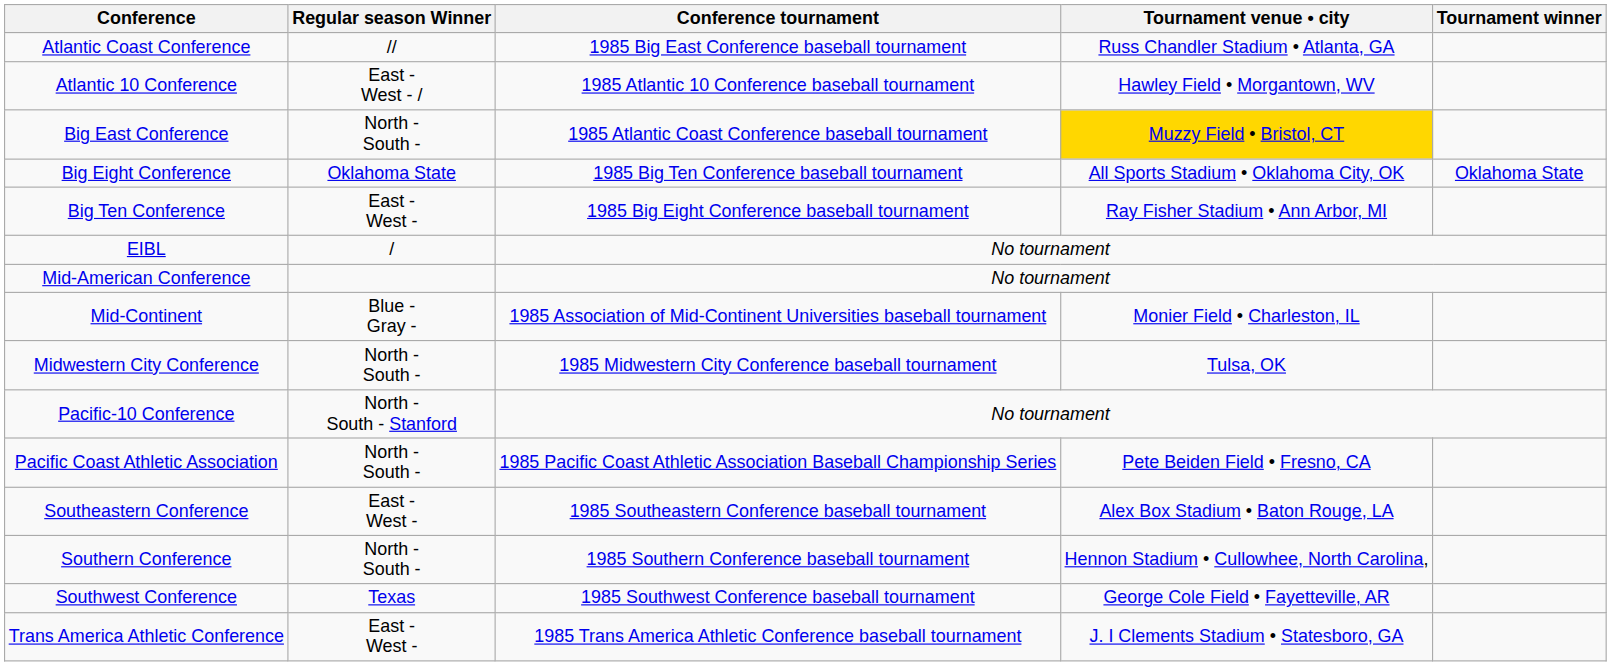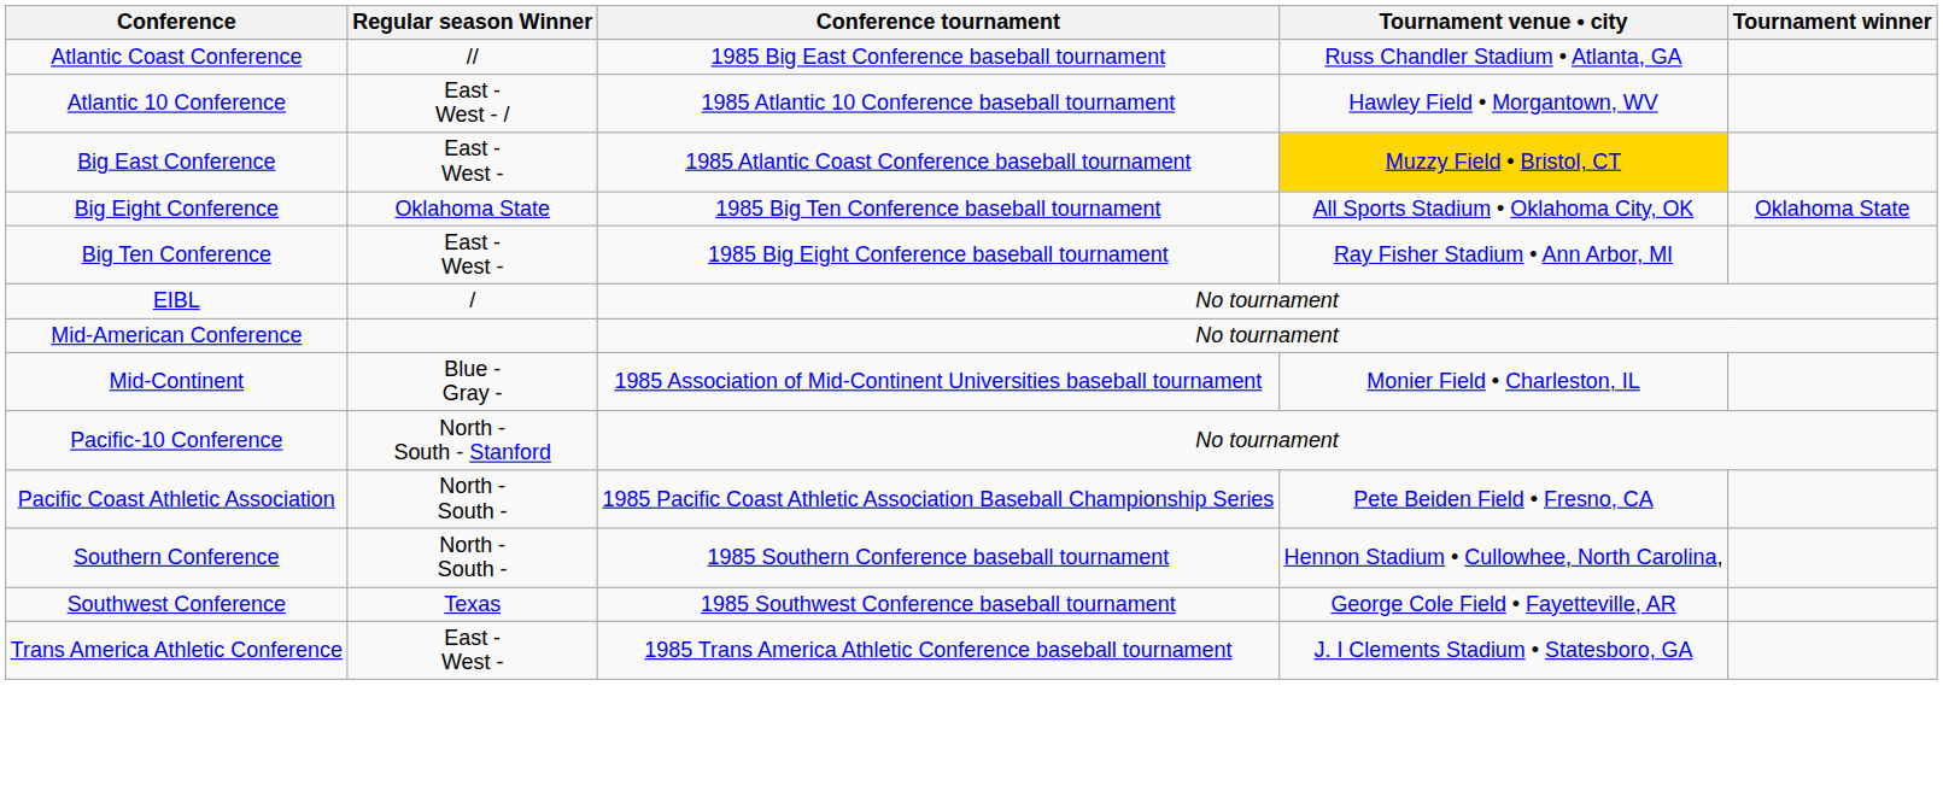Big East Conference | Regular season Winner: North - South - -> East - West -
- row: Midwestern City Conference | North - South - | 1985 Midwestern City Conference baseball tournament | Tulsa, OK
- row: Southeastern Conference | East - West - | 1985 Southeastern Conference baseball tournament | Alex Box Stadium • Baton Rouge, LA
